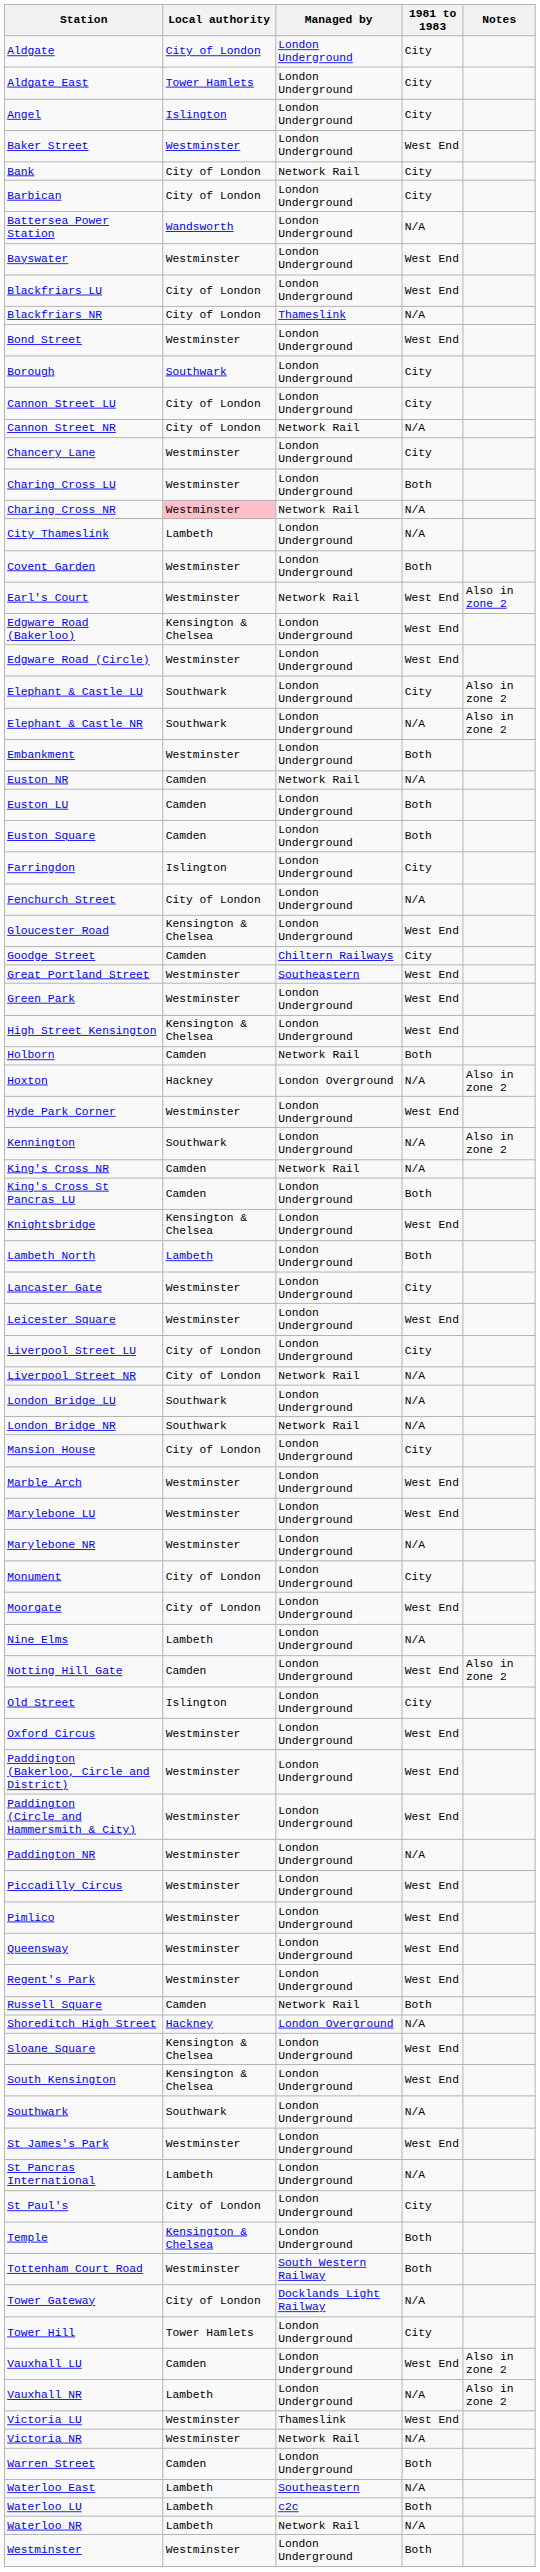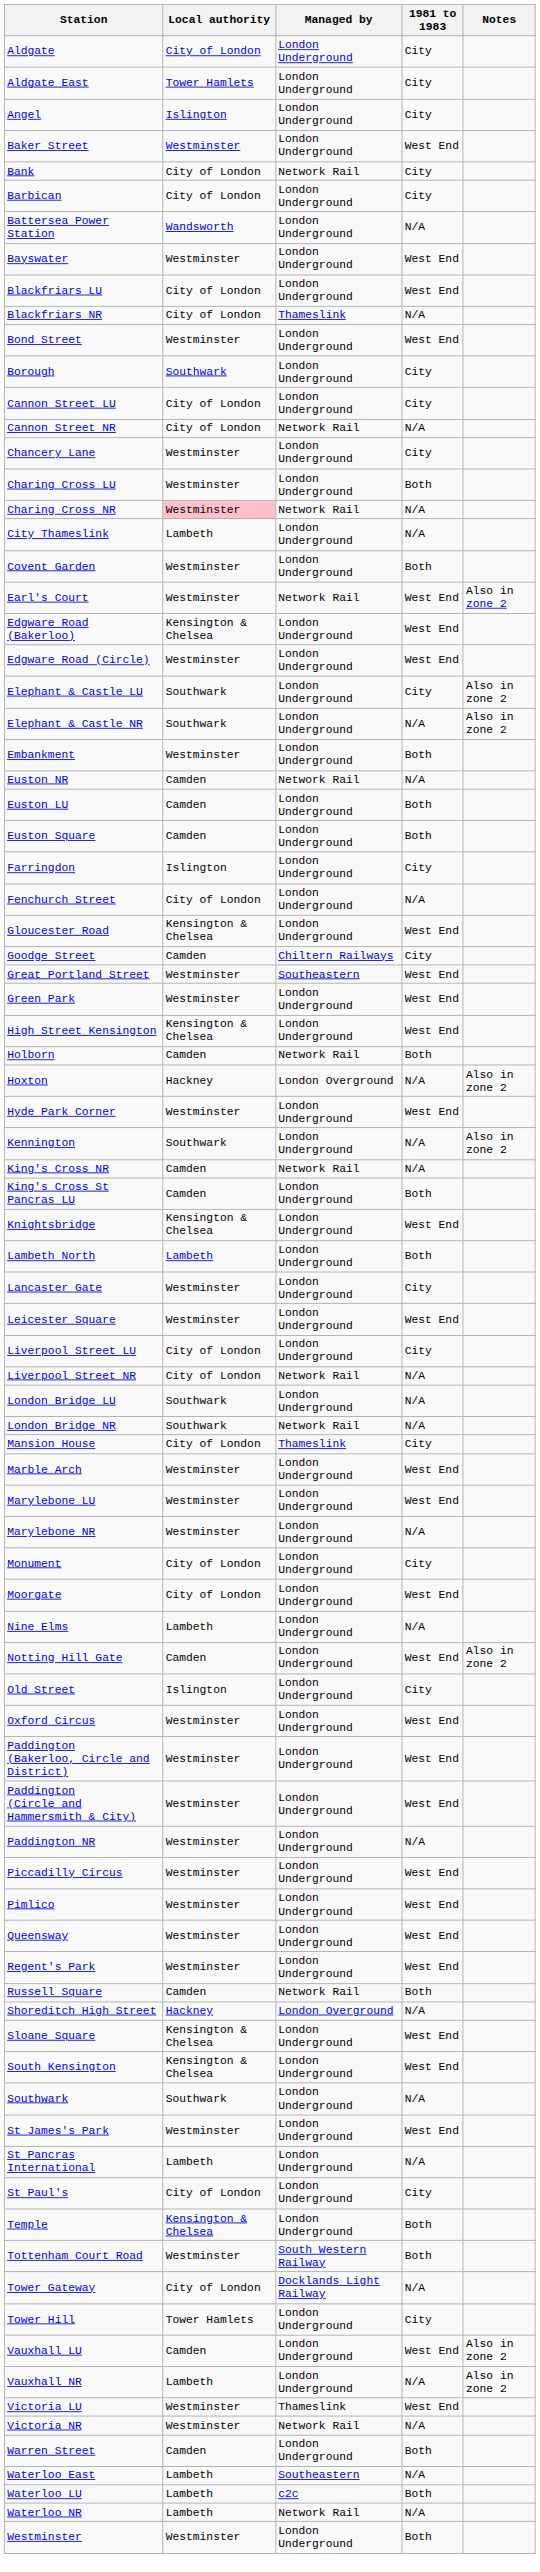Mansion House | Managed by: London Underground -> Thameslink
